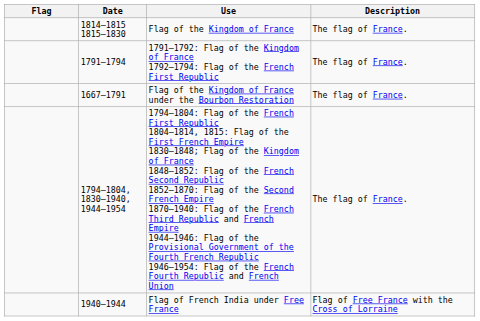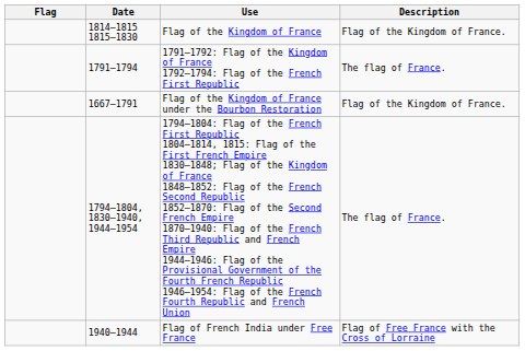Flag of the Kingdom of France | Description: The flag of France. -> Flag of the Kingdom of France.
Flag of the Kingdom of France under the Bourbon Restoration | Description: The flag of France. -> Flag of the Kingdom of France.
